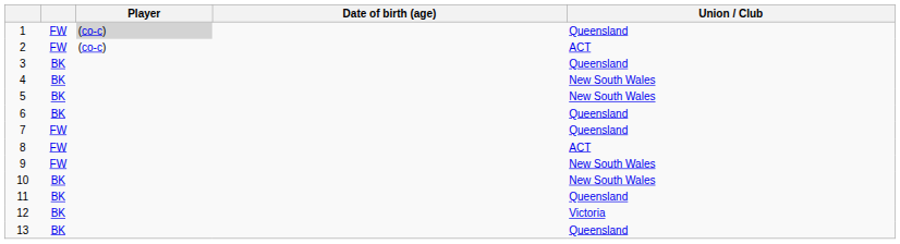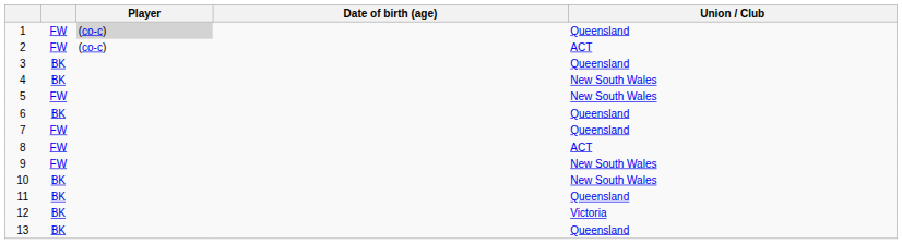5 | column 2: BK -> FW
